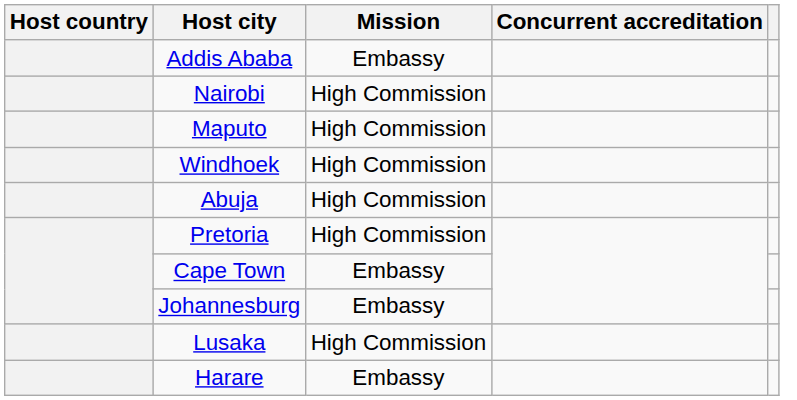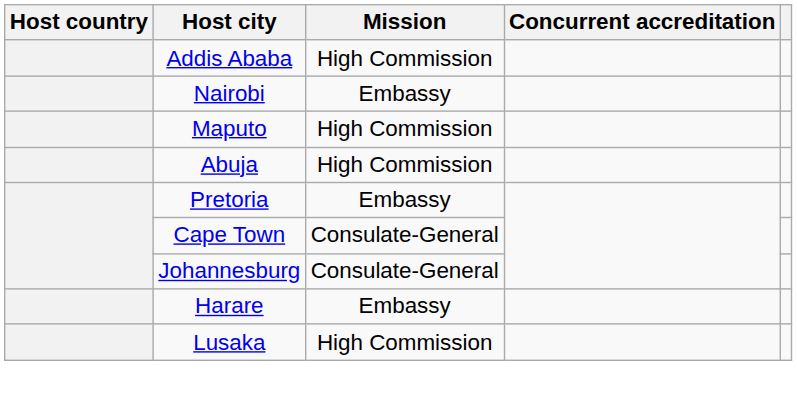Addis Ababa | Mission: Embassy -> High Commission
Nairobi | Mission: High Commission -> Embassy
- row: Windhoek | High Commission
Pretoria | Mission: High Commission -> Embassy
Cape Town | Mission: Embassy -> Consulate-General
Johannesburg | Mission: Embassy -> Consulate-General
rows swapped: Lusaka <-> Harare
